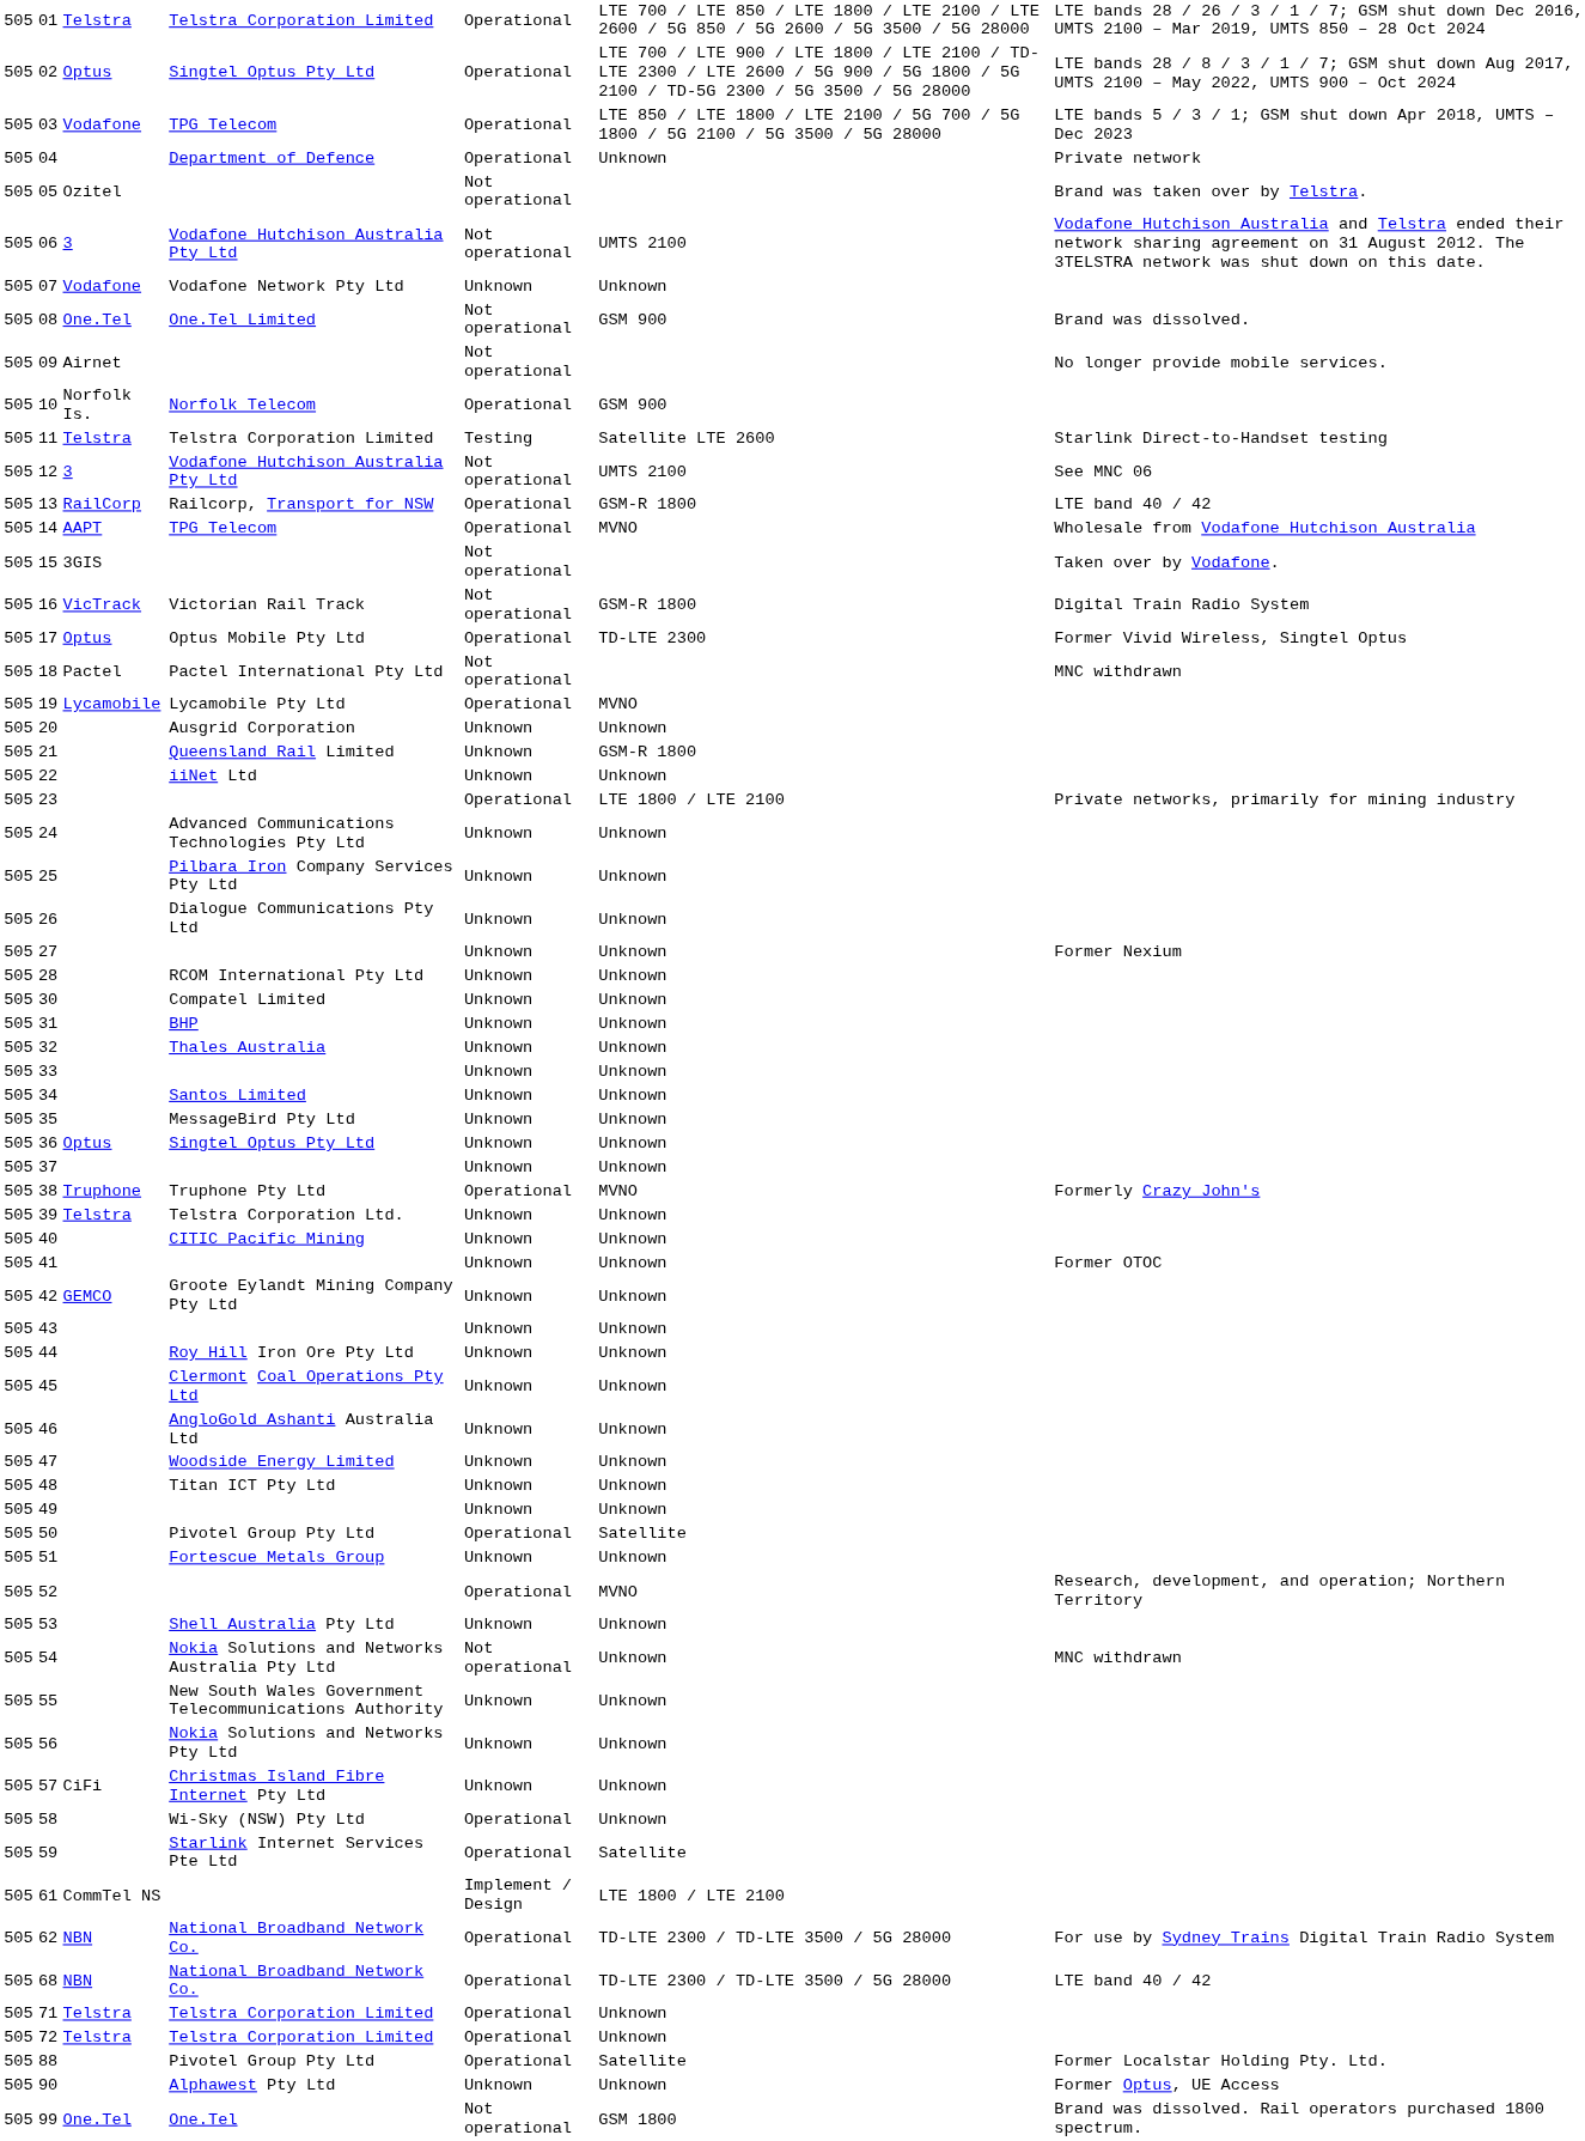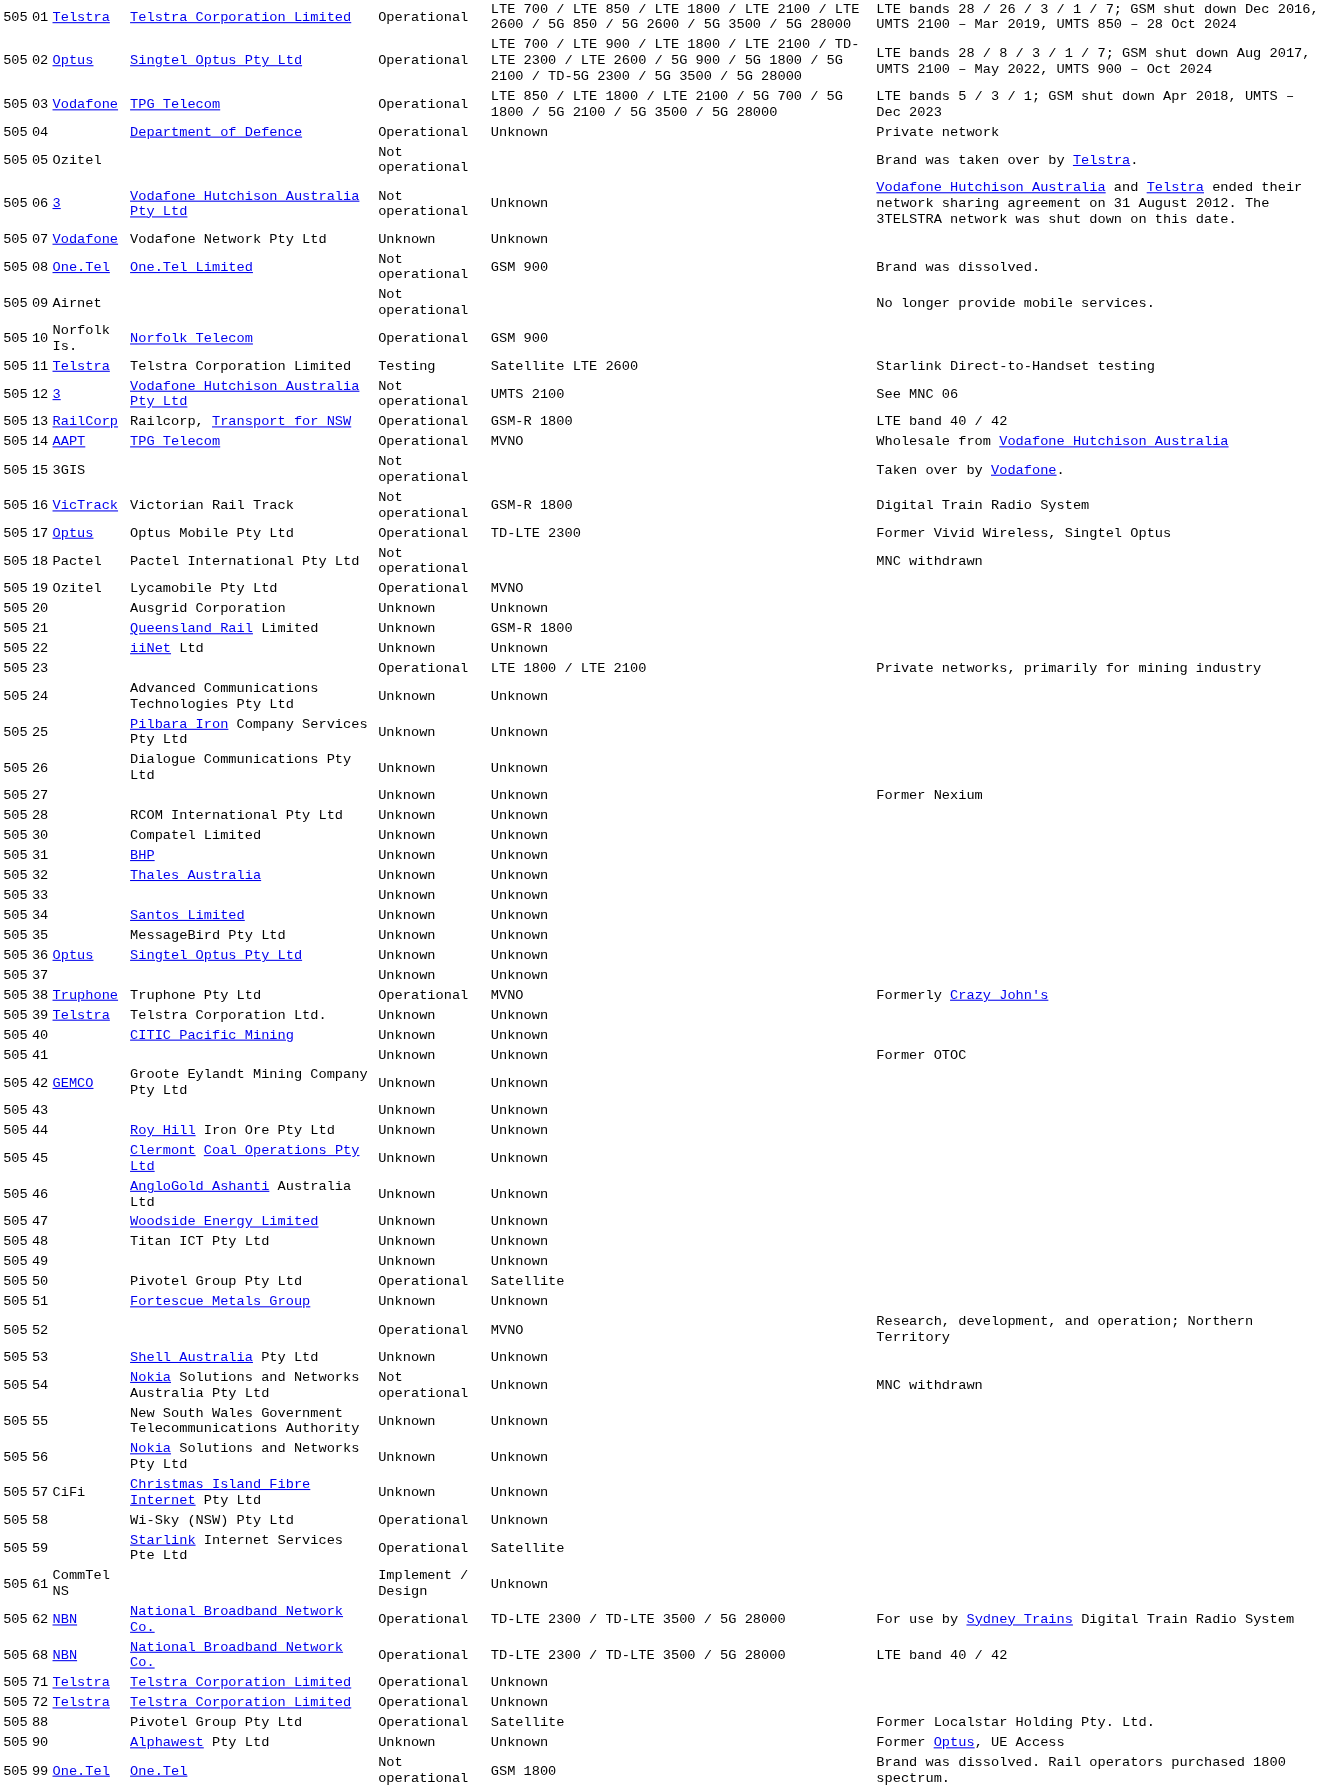06 | column 6: UMTS 2100 -> Unknown
19 | column 3: Lycamobile -> Ozitel
61 | column 6: LTE 1800 / LTE 2100 -> Unknown
